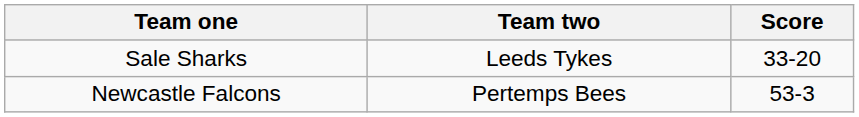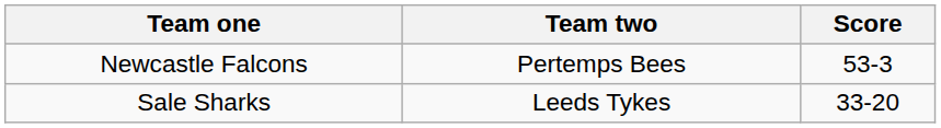rows swapped: Sale Sharks <-> Newcastle Falcons
